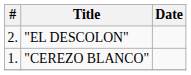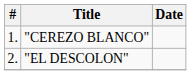rows swapped: "CEREZO BLANCO" <-> "EL DESCOLON"
